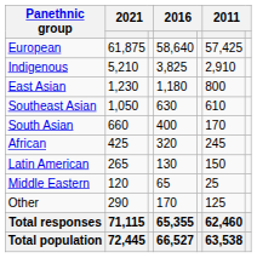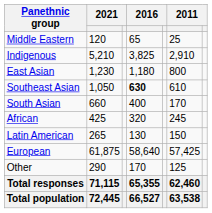rows swapped: European <-> Middle Eastern
Southeast Asian | column 4: normal -> bold
